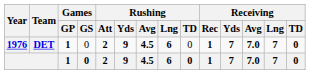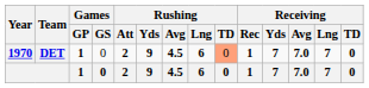DET | Year: 1976 -> 1970
DET | Rushing / TD: no background -> lightsalmon background
